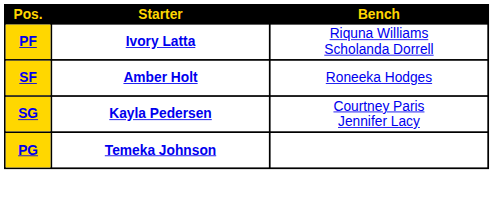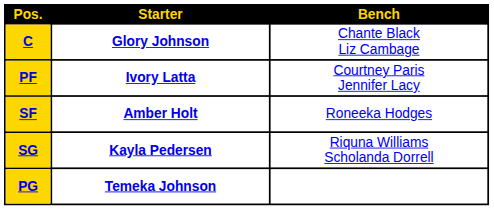+ row: C | Glory Johnson | Chante Black Liz Cambage
PF | Bench: Riquna Williams Scholanda Dorrell -> Courtney Paris Jennifer Lacy
SG | Bench: Courtney Paris Jennifer Lacy -> Riquna Williams Scholanda Dorrell
